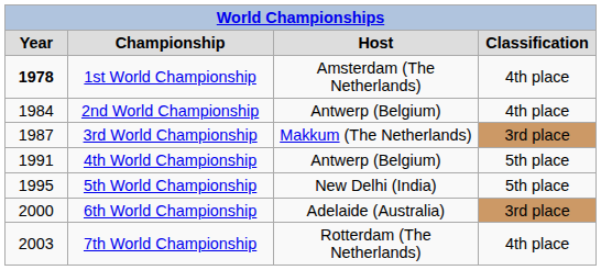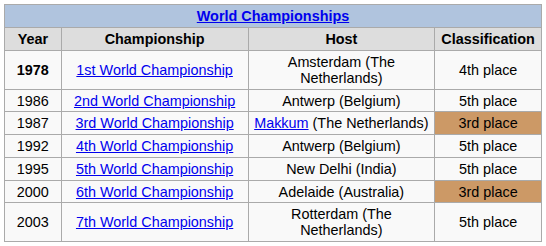2nd World Championship | column 1: 1984 -> 1986
2nd World Championship | column 4: 4th place -> 5th place
4th World Championship | column 1: 1991 -> 1992
7th World Championship | column 4: 4th place -> 5th place
